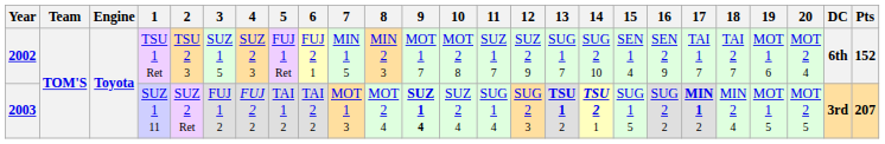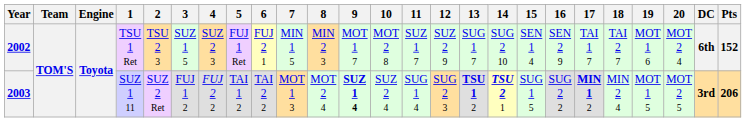2003 | Pts: 207 -> 206
